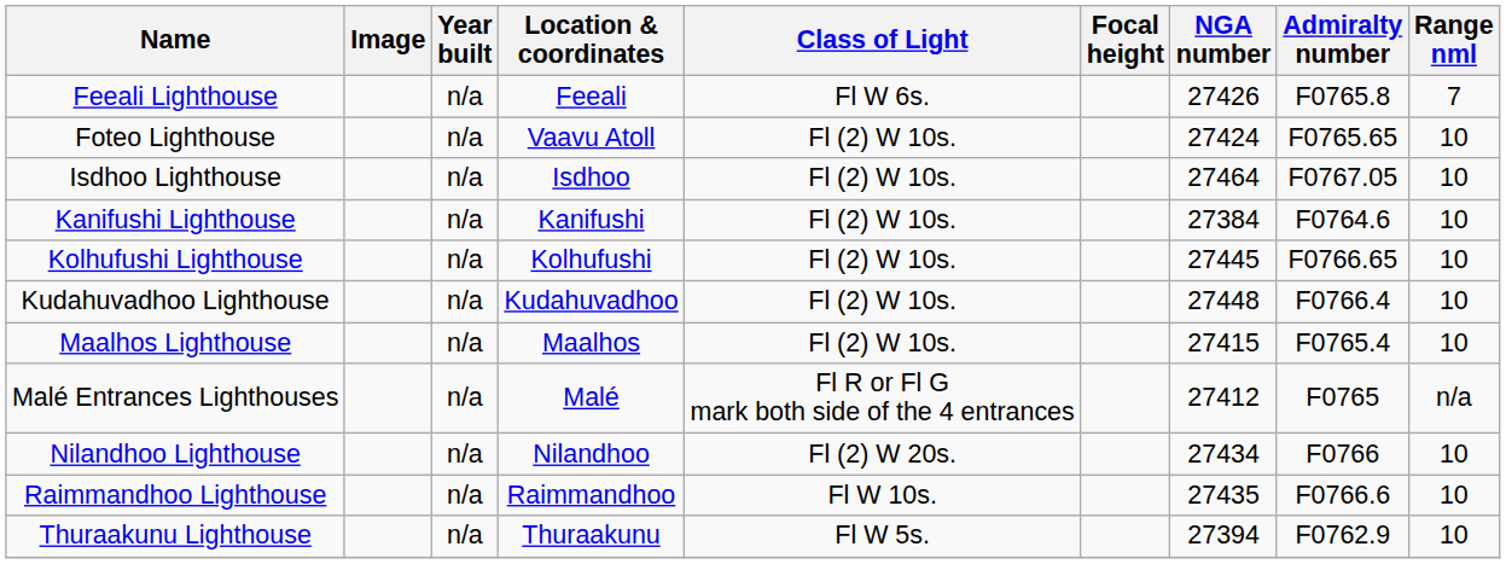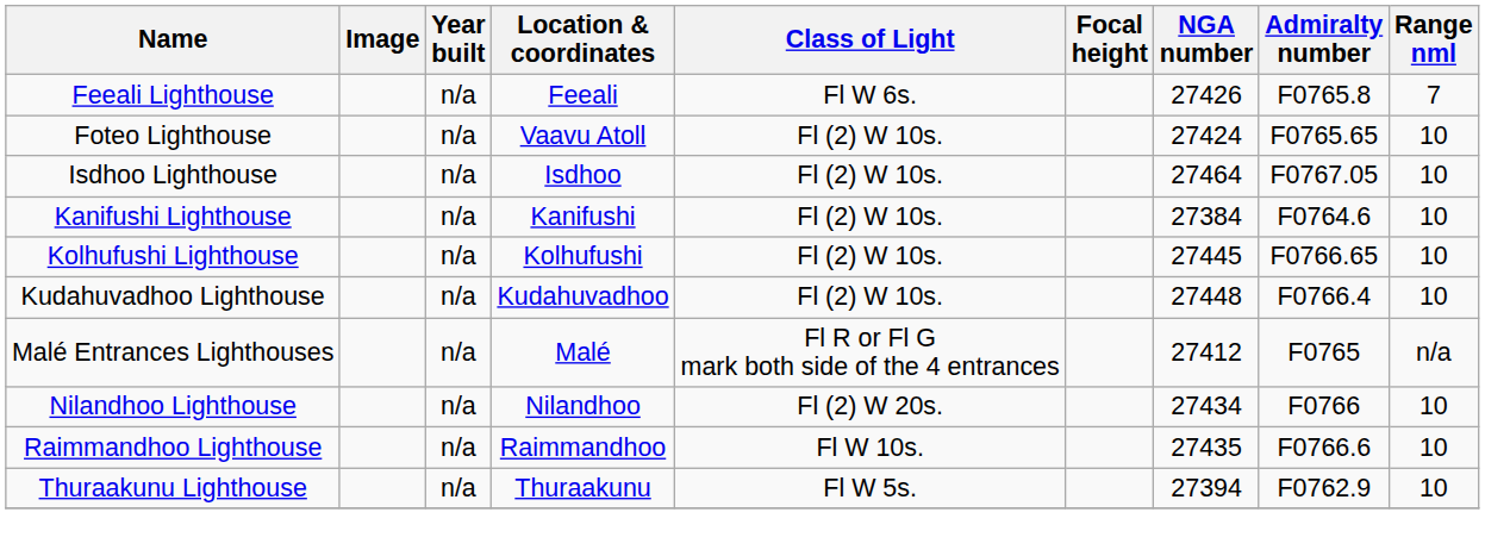- row: Maalhos Lighthouse | n/a | Maalhos | Fl (2) W 10s. | 27415 | F0765.4 | 10
